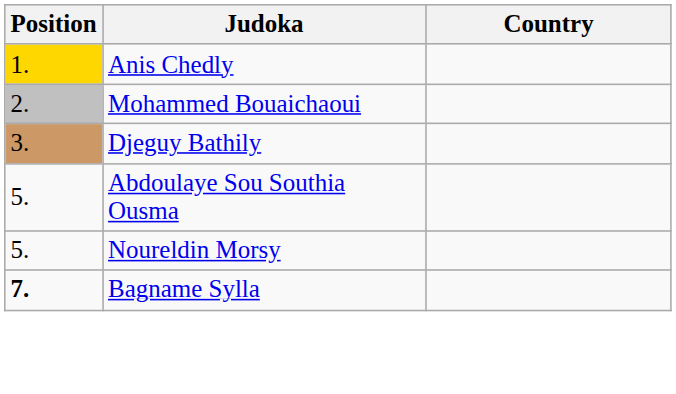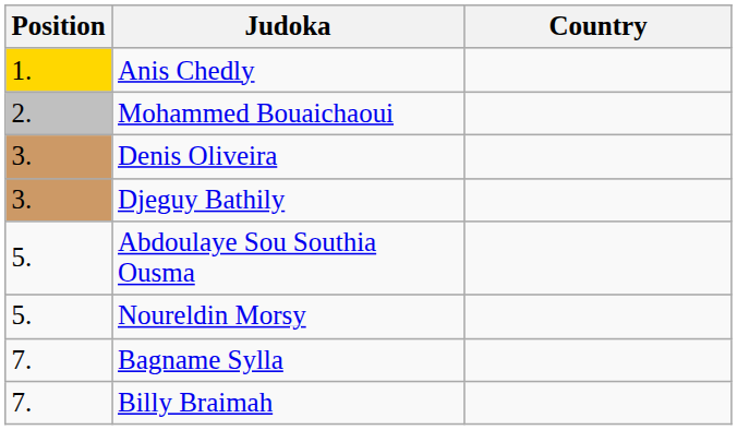+ row: 3. | Denis Oliveira
Bagname Sylla | Position: bold -> normal
+ row: 7. | Billy Braimah
